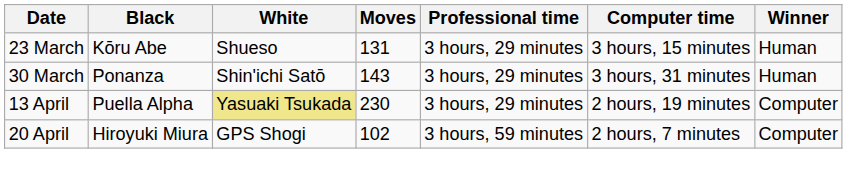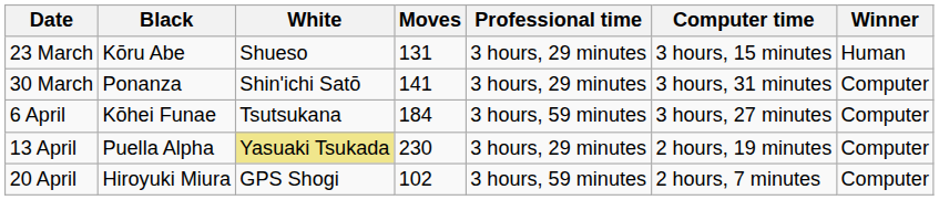30 March | Moves: 143 -> 141
30 March | Winner: Human -> Computer
+ row: 6 April | Kōhei Funae | Tsutsukana | 184 | 3 hours, 59 minutes | 3 hours, 27 minutes | Computer
